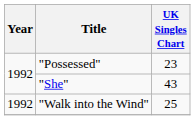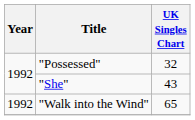"Possessed" | UK Singles Chart: 23 -> 32
"Walk into the Wind" | UK Singles Chart: 25 -> 65
